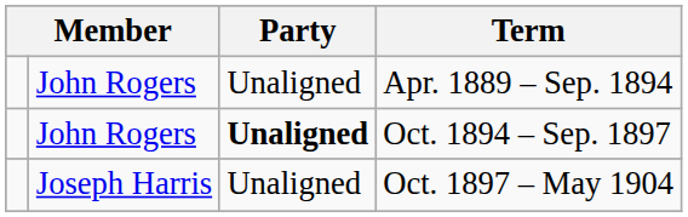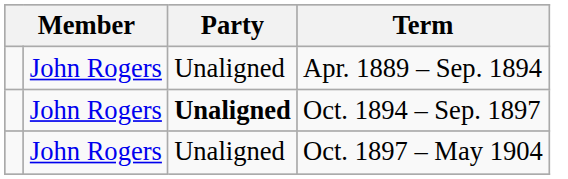Oct. 1897 – May 1904 | column 2: Joseph Harris -> John Rogers
